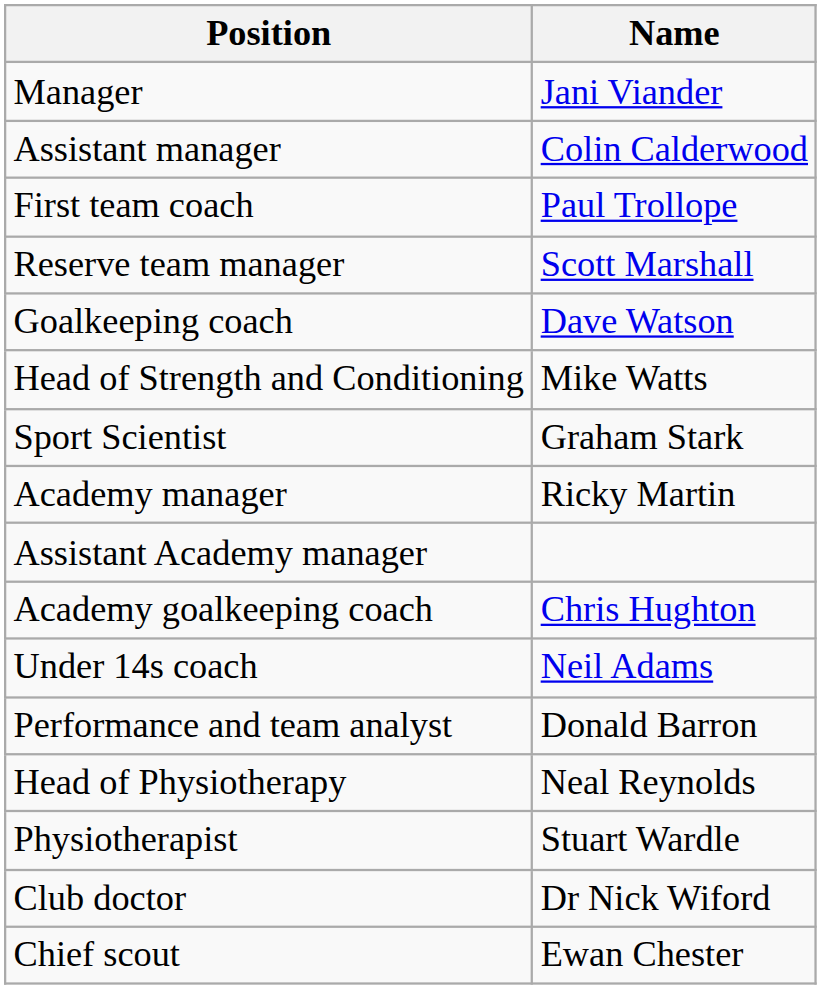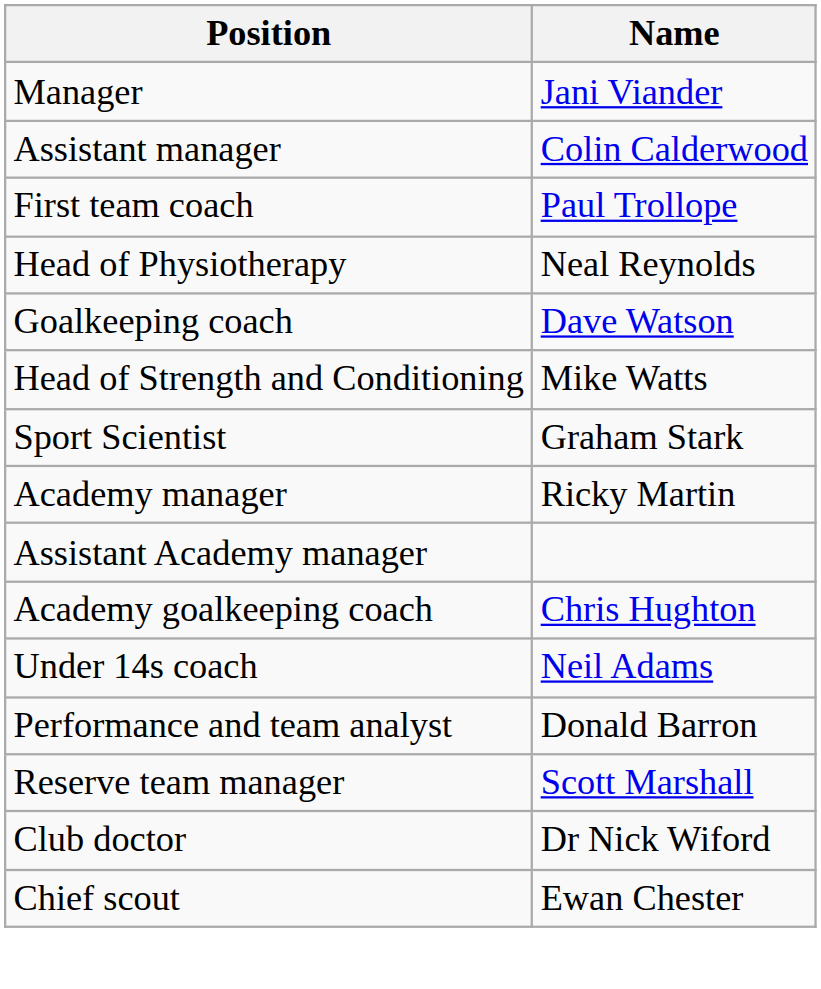rows swapped: Reserve team manager <-> Head of Physiotherapy
- row: Physiotherapist | Stuart Wardle
